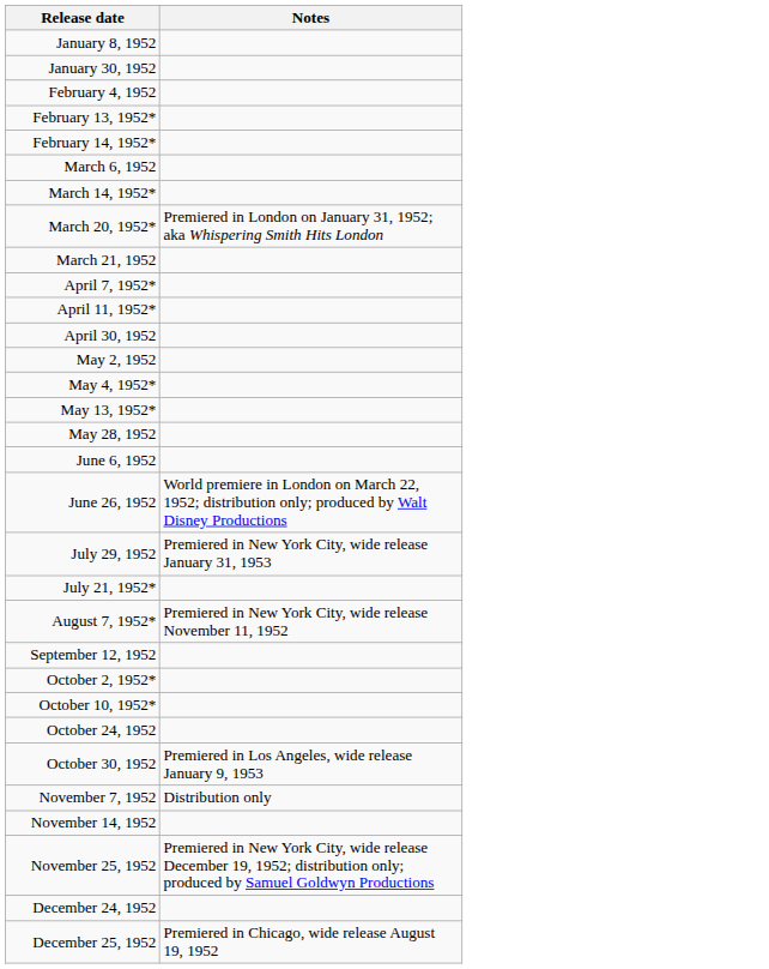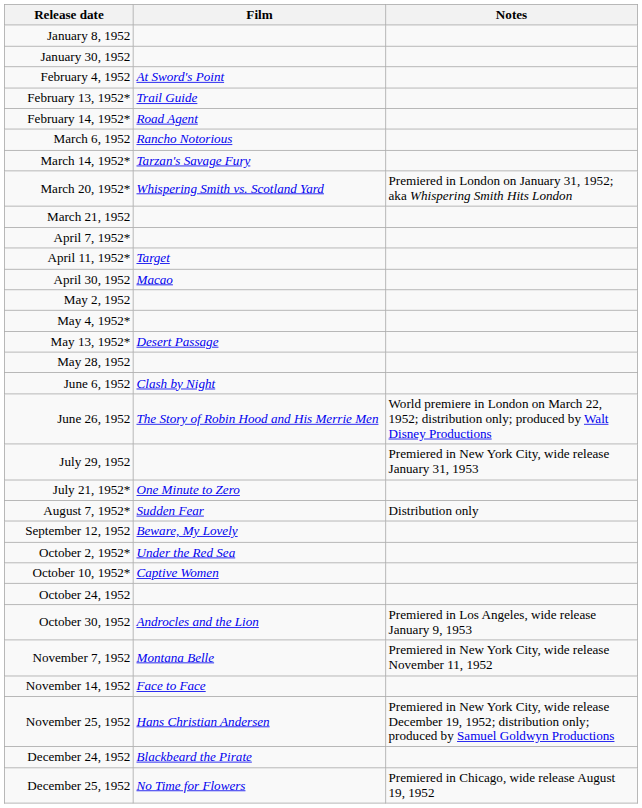+ column: Film | At Sword's Point | Trail Guide | Road Agent | Rancho Notorious | Tarzan's Savage Fury | Whispering Smith vs. Scotland Yard | Target | Macao | Desert Passage | Clash by Night | The Story of Robin Hood and His Merrie Men | One Minute to Zero | Sudden Fear | Beware, My Lovely | Under the Red Sea | Captive Women | Androcles and the Lion | Montana Belle | Face to Face | Hans Christian Andersen | Blackbeard the Pirate | No Time for Flowers
August 7, 1952* | Notes: Premiered in New York City, wide release November 11, 1952 -> Distribution only
November 7, 1952 | Notes: Distribution only -> Premiered in New York City, wide release November 11, 1952
